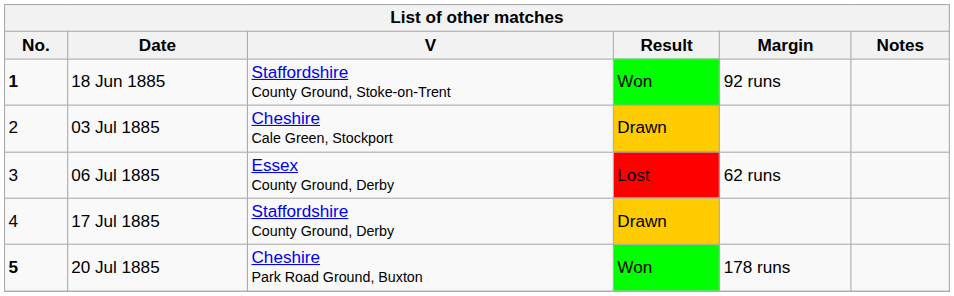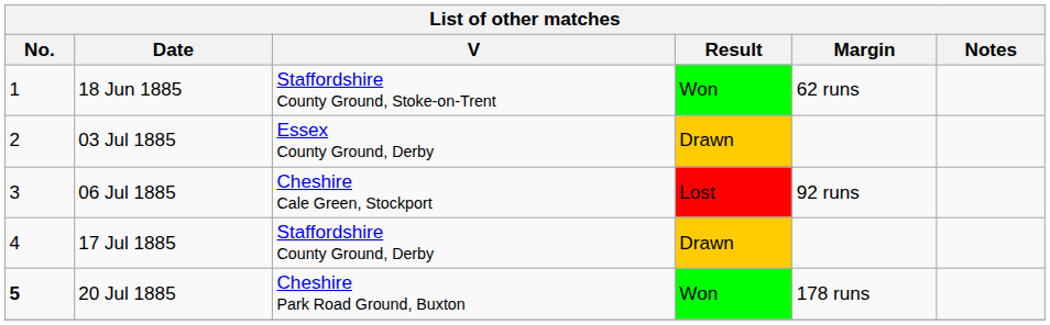18 Jun 1885 | No.: bold -> normal
18 Jun 1885 | Margin: 92 runs -> 62 runs
03 Jul 1885 | V: Cheshire Cale Green, Stockport -> Essex County Ground, Derby
06 Jul 1885 | V: Essex County Ground, Derby -> Cheshire Cale Green, Stockport
06 Jul 1885 | Margin: 62 runs -> 92 runs
